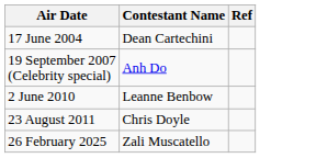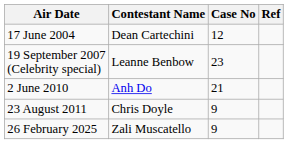+ column: Case No | 12 | 23 | 21 | 9 | 9
19 September 2007 (Celebrity special) | Contestant Name: Anh Do -> Leanne Benbow
2 June 2010 | Contestant Name: Leanne Benbow -> Anh Do
